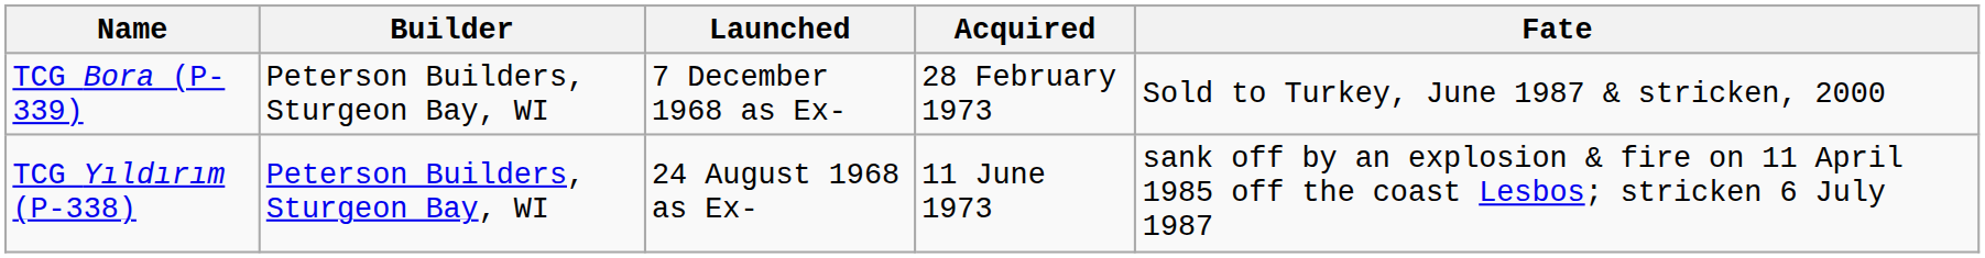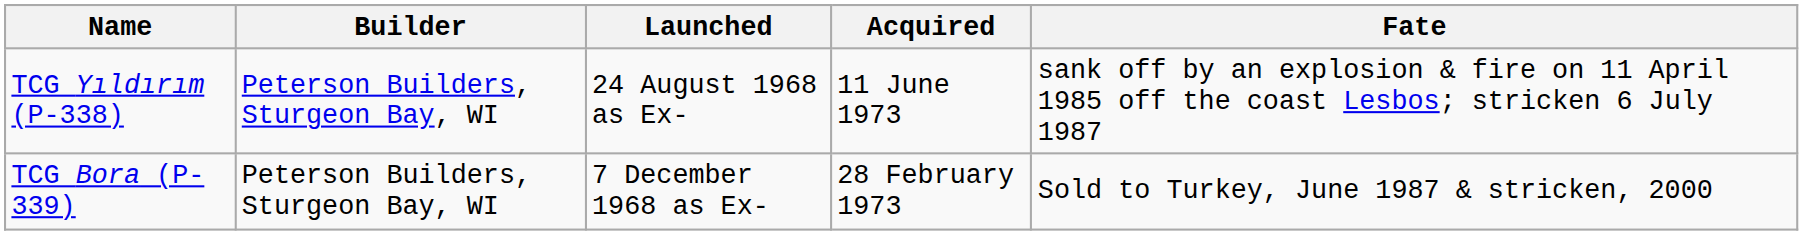rows swapped: TCG Yıldırım (P-338) <-> TCG Bora (P-339)
